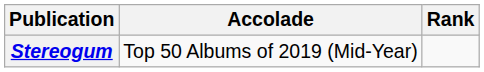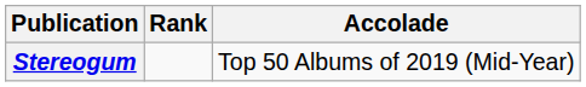columns swapped: Accolade <-> Rank
